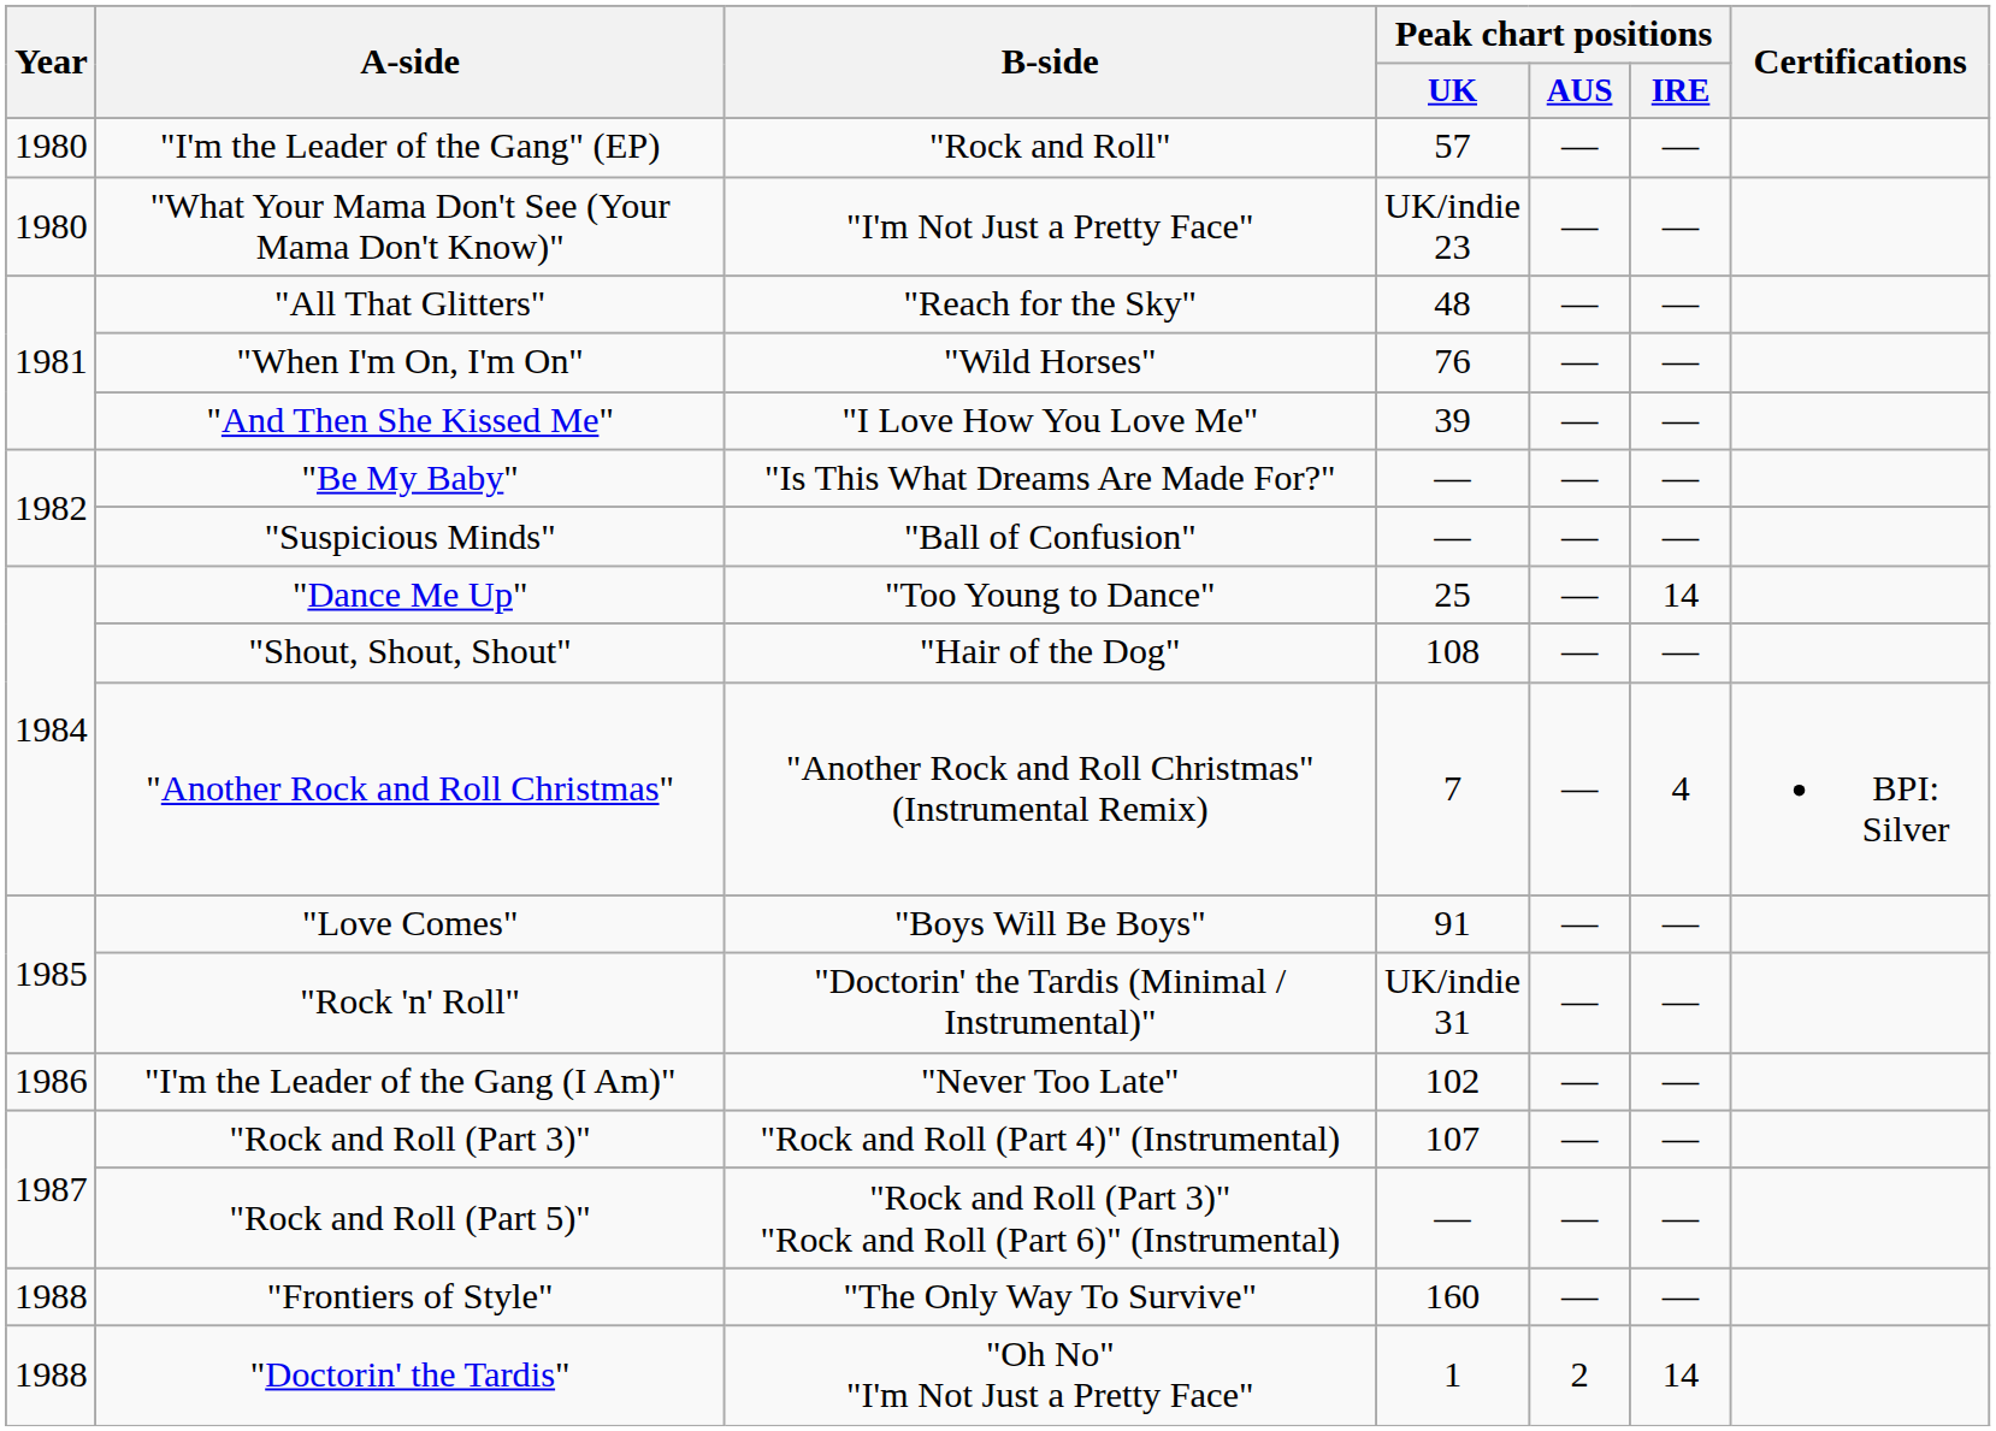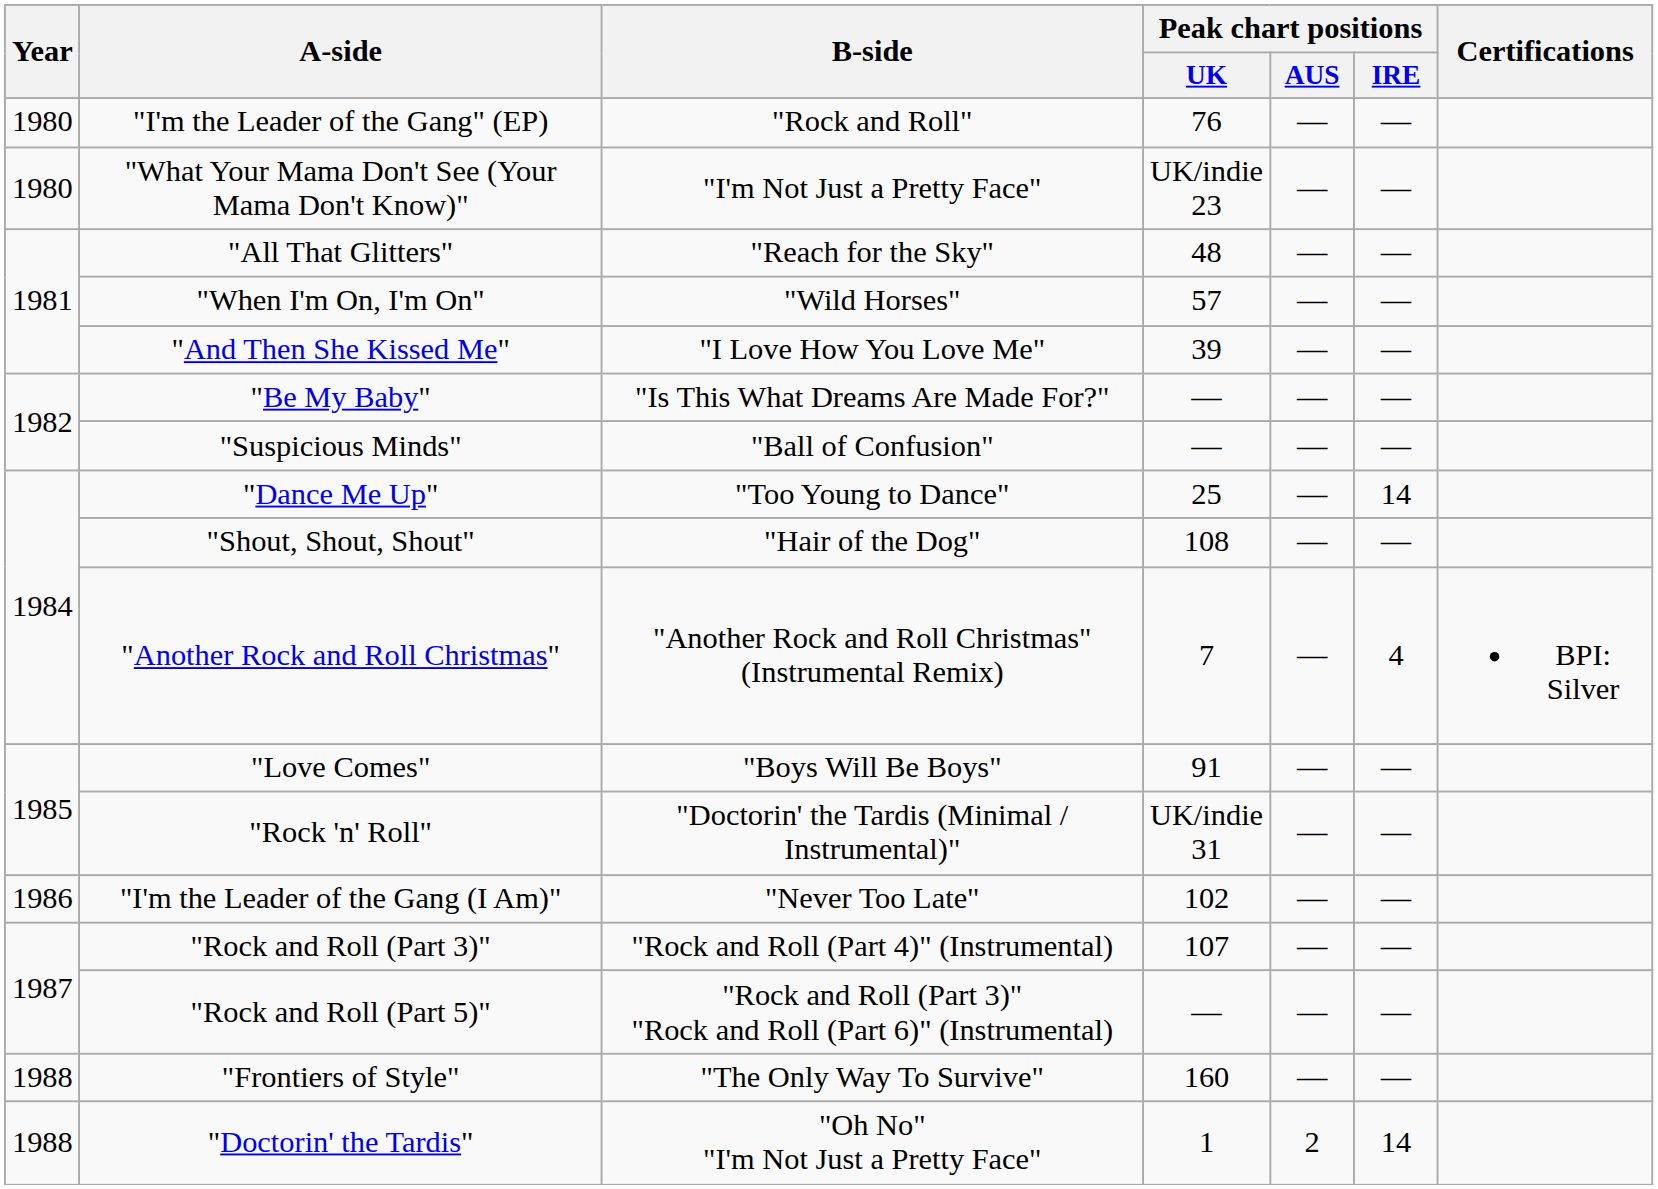"I'm the Leader of the Gang" (EP) | Peak chart positions / UK: 57 -> 76
"When I'm On, I'm On" | Peak chart positions / UK: 76 -> 57
